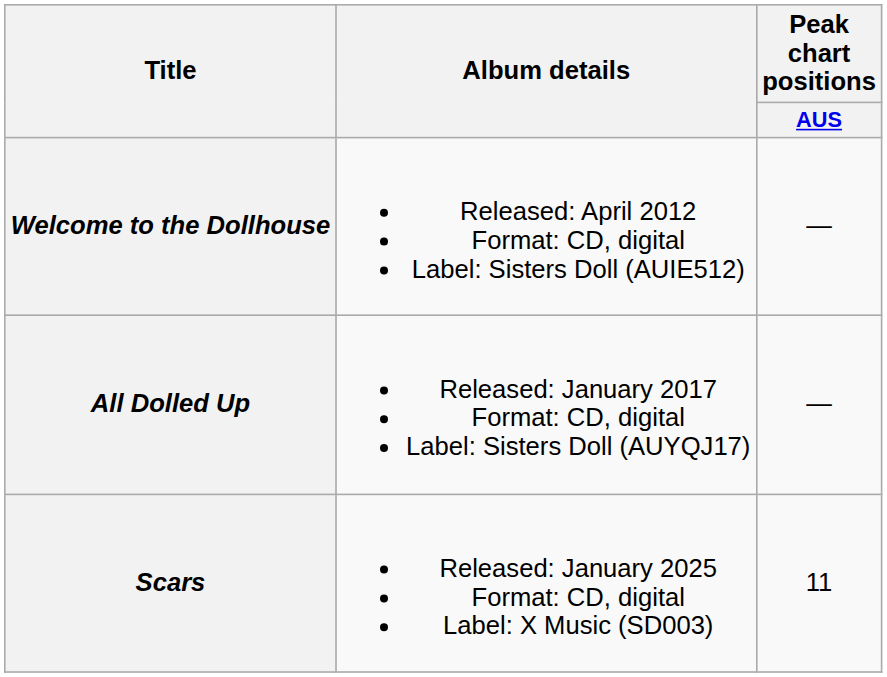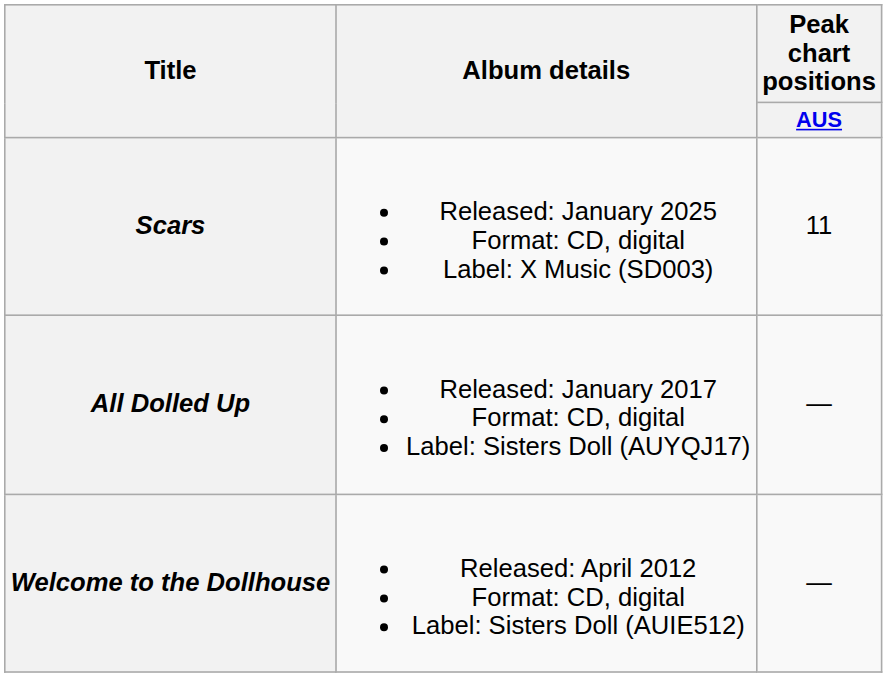rows swapped: Welcome to the Dollhouse <-> Scars
